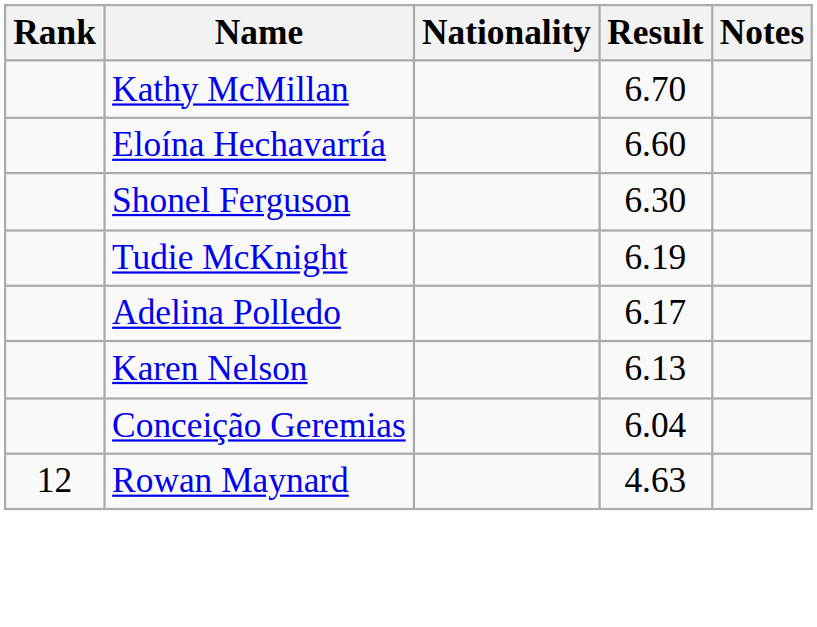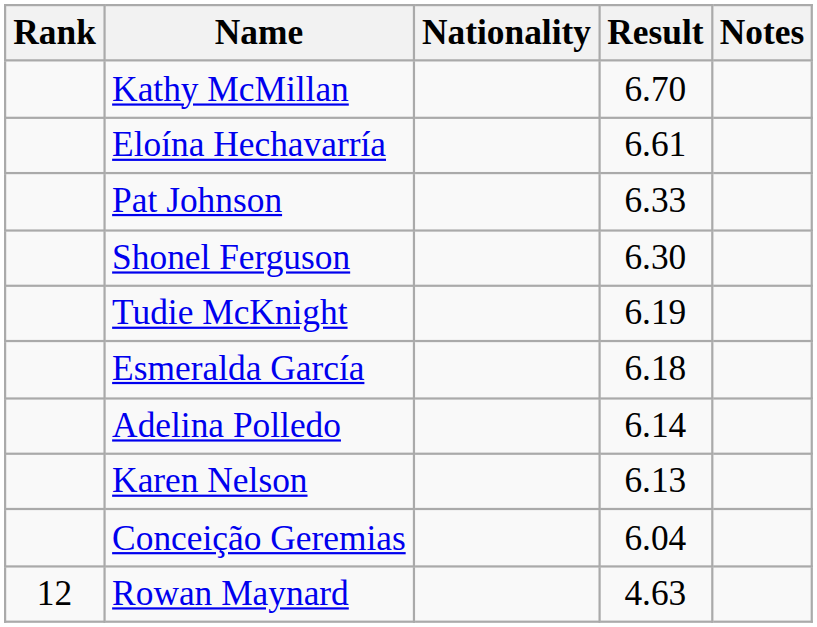Eloína Hechavarría | Result: 6.60 -> 6.61
+ row: Pat Johnson | 6.33
+ row: Esmeralda García | 6.18
Adelina Polledo | Result: 6.17 -> 6.14
